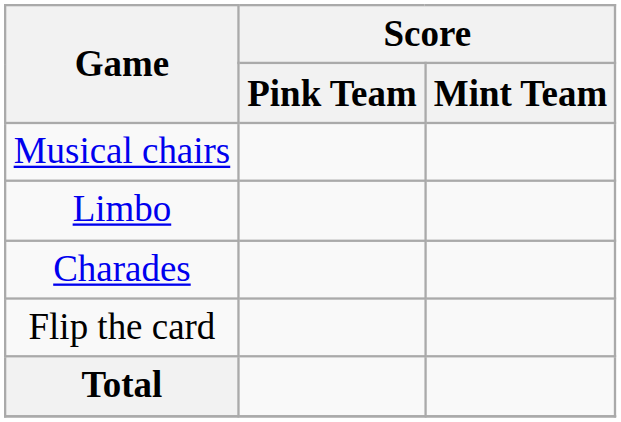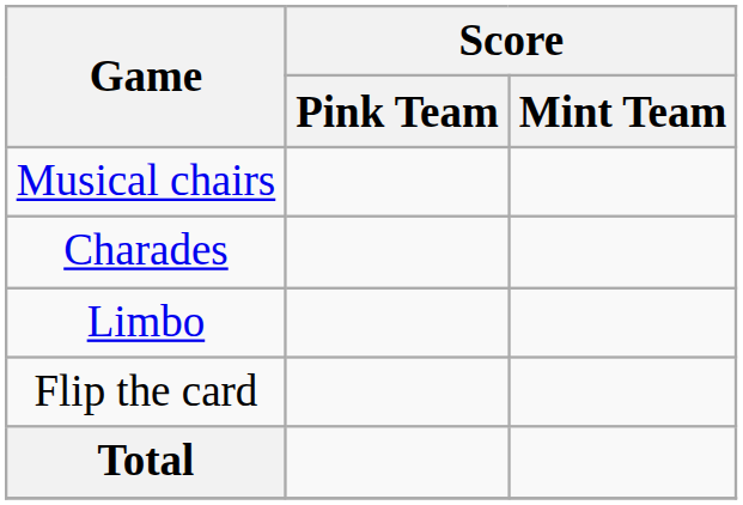rows swapped: Limbo <-> Charades
